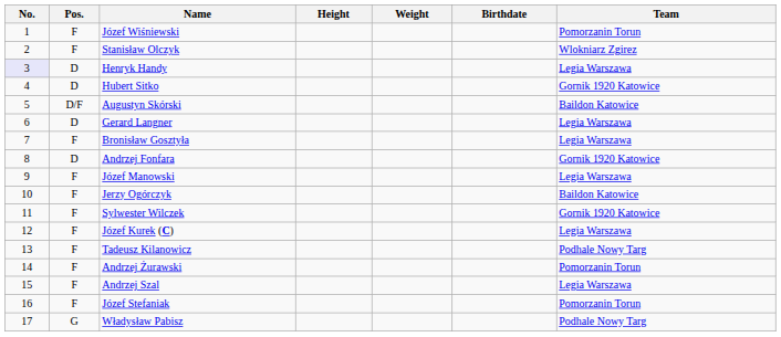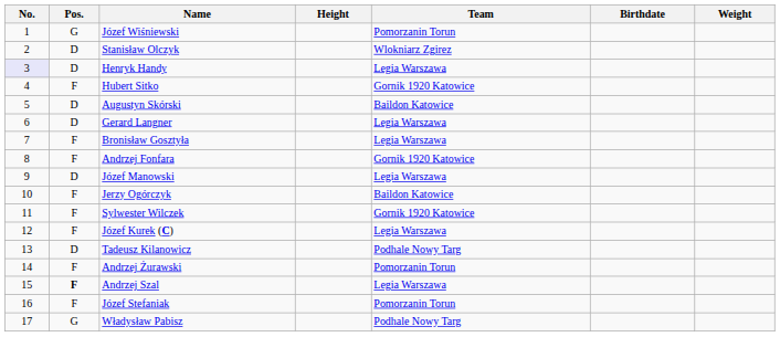columns swapped: Weight <-> Team
Józef Wiśniewski | Pos.: F -> G
Stanisław Olczyk | Pos.: F -> D
Hubert Sitko | Pos.: D -> F
Augustyn Skórski | Pos.: D/F -> D
Andrzej Fonfara | Pos.: D -> F
Józef Manowski | Pos.: F -> D
Tadeusz Kilanowicz | Pos.: F -> D
Andrzej Szal | Pos.: normal -> bold
